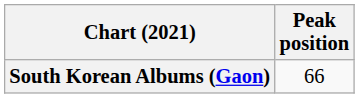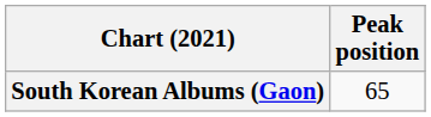South Korean Albums (Gaon) | Peak position: 66 -> 65
